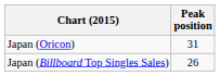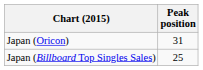Japan (Billboard Top Singles Sales) | Peak position: 26 -> 25
